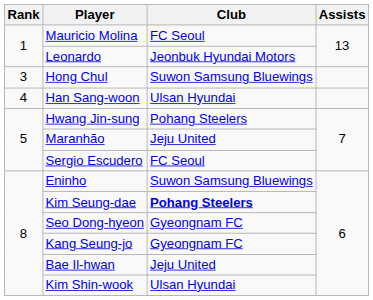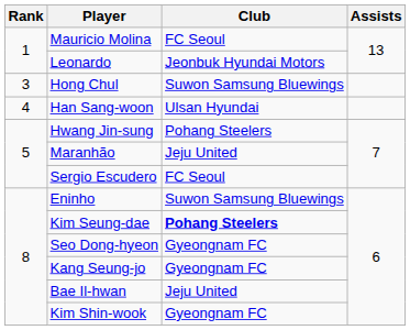Kim Shin-wook | Club: Ulsan Hyundai -> Gyeongnam FC
